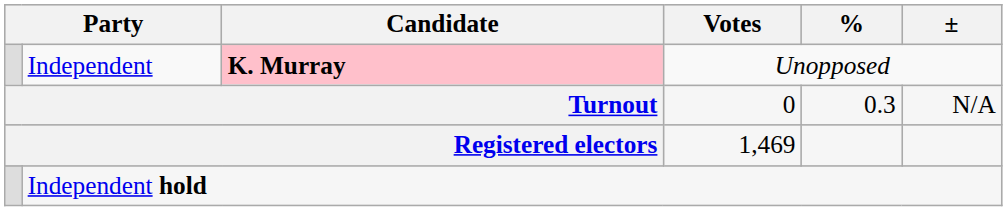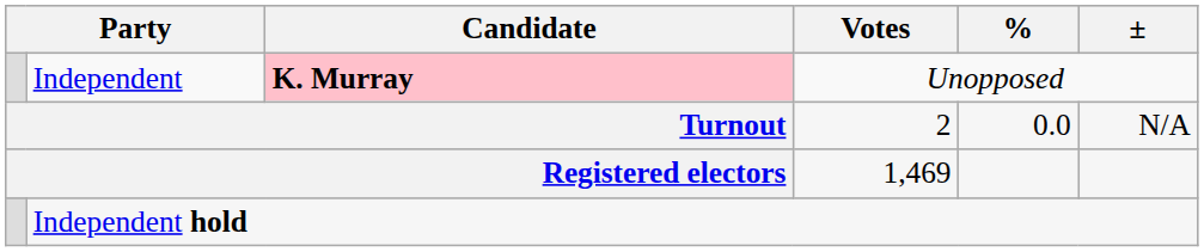Turnout | Votes: 0 -> 2
Turnout | %: 0.3 -> 0.0
